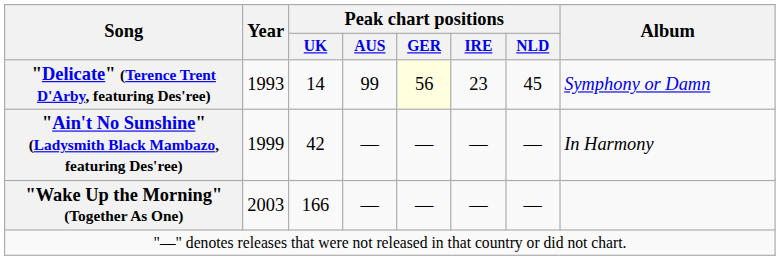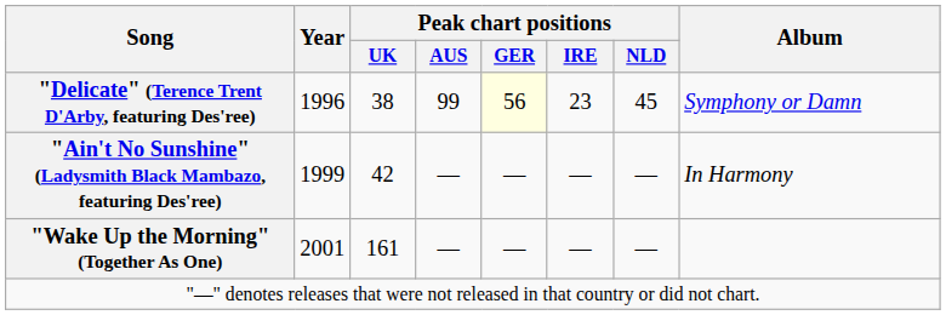"Delicate" (Terence Trent D'Arby, featuring Des'ree) | Year: 1993 -> 1996
"Delicate" (Terence Trent D'Arby, featuring Des'ree) | Peak chart positions / UK: 14 -> 38
"Wake Up the Morning" (Together As One) | Year: 2003 -> 2001
"Wake Up the Morning" (Together As One) | Peak chart positions / UK: 166 -> 161
